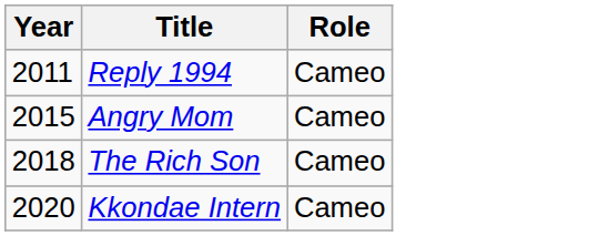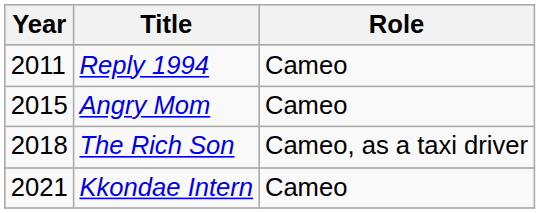The Rich Son | Role: Cameo -> Cameo, as a taxi driver
Kkondae Intern | Year: 2020 -> 2021
